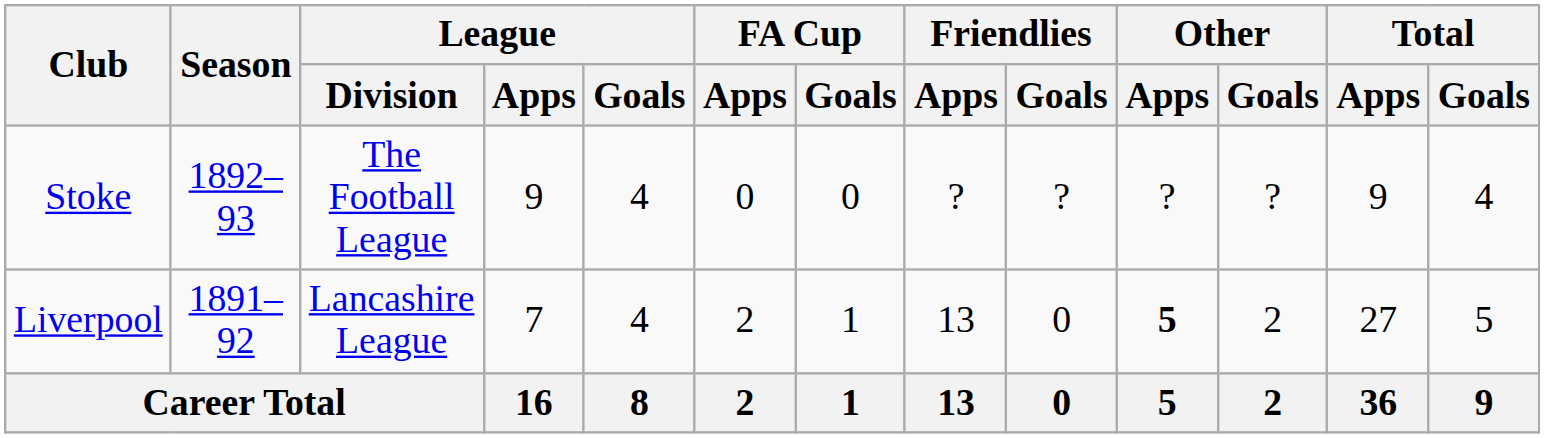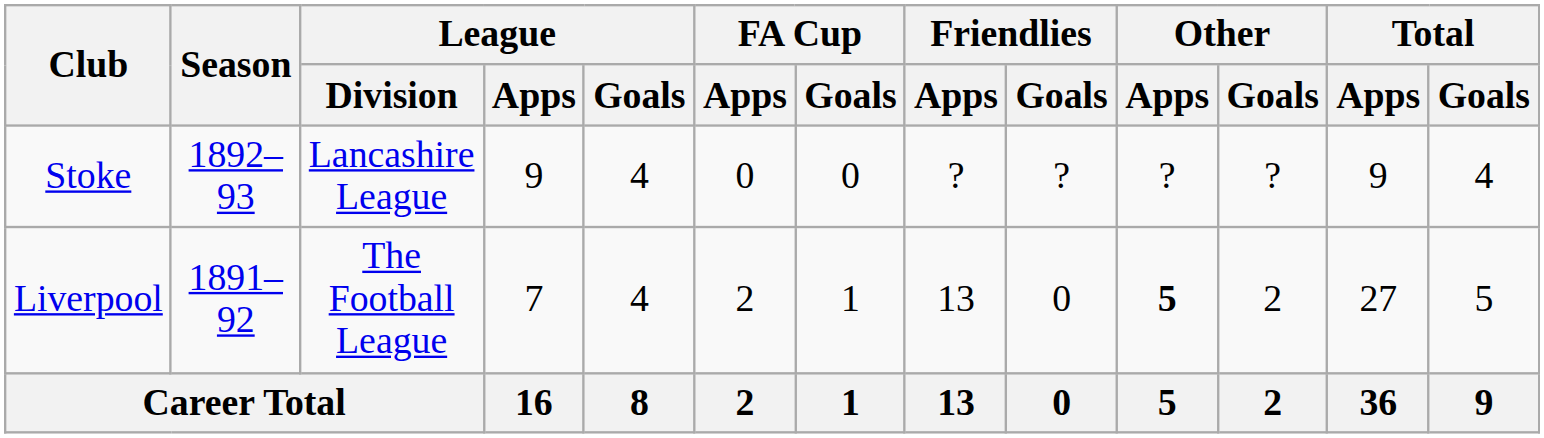Stoke | League / Division: The Football League -> Lancashire League
Liverpool | League / Division: Lancashire League -> The Football League
